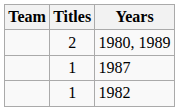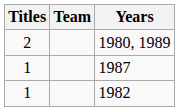columns swapped: Team <-> Titles
